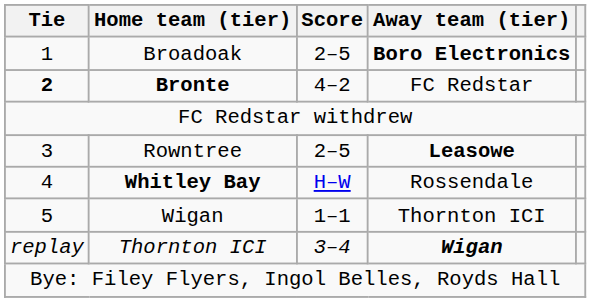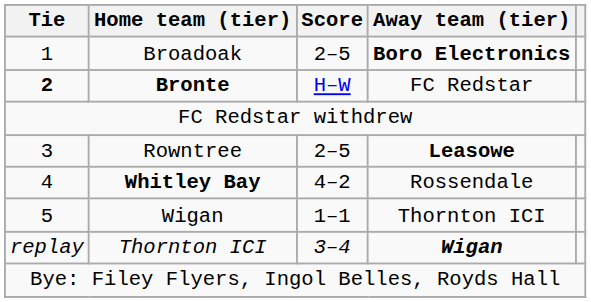Bronte | Score: 4–2 -> H–W
Whitley Bay | Score: H–W -> 4–2
